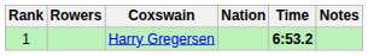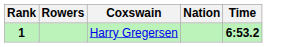- column: Notes
Harry Gregersen | Rank: normal -> bold
